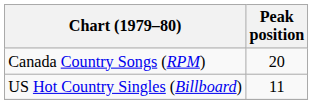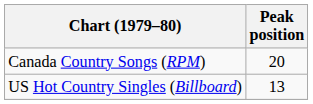US Hot Country Singles (Billboard) | Peak position: 11 -> 13
